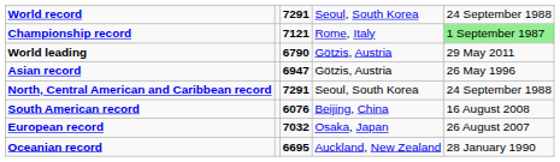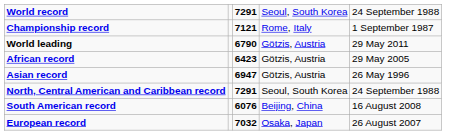Championship record | column 5: lightgreen background -> no background
+ row: African record | 6423 | Götzis, Austria | 29 May 2005
- row: Oceanian record | 6695 | Auckland, New Zealand | 28 January 1990
